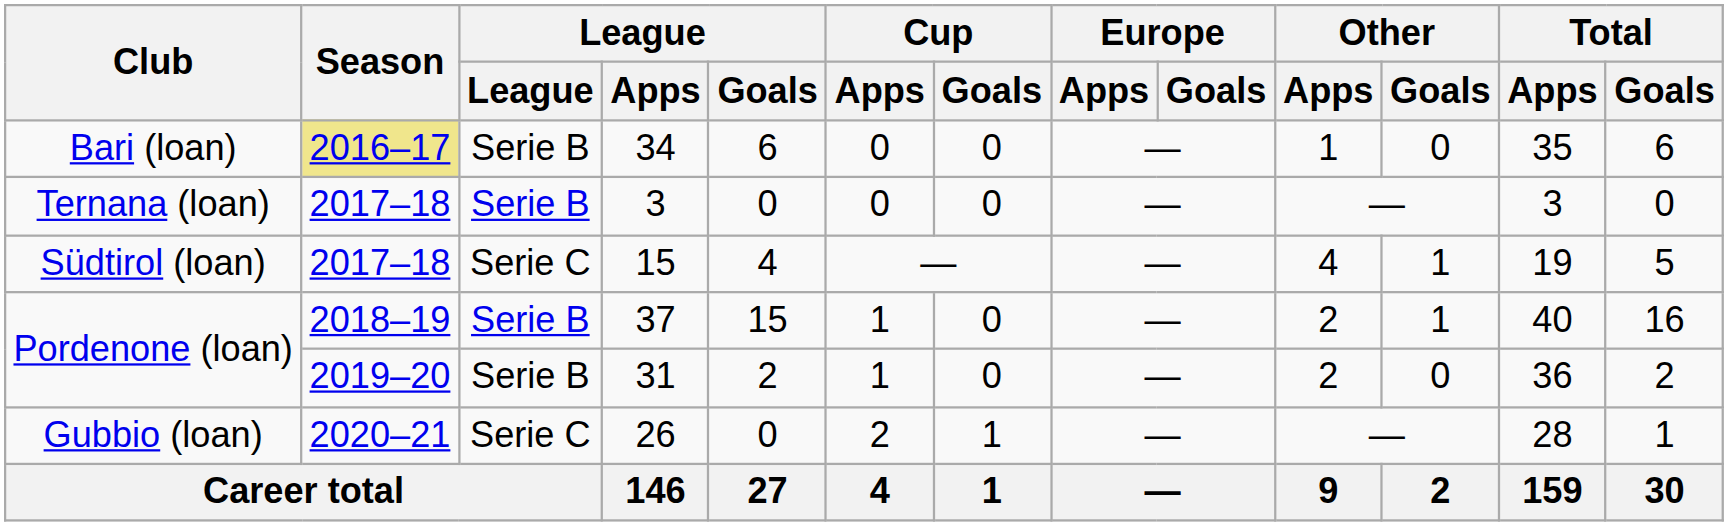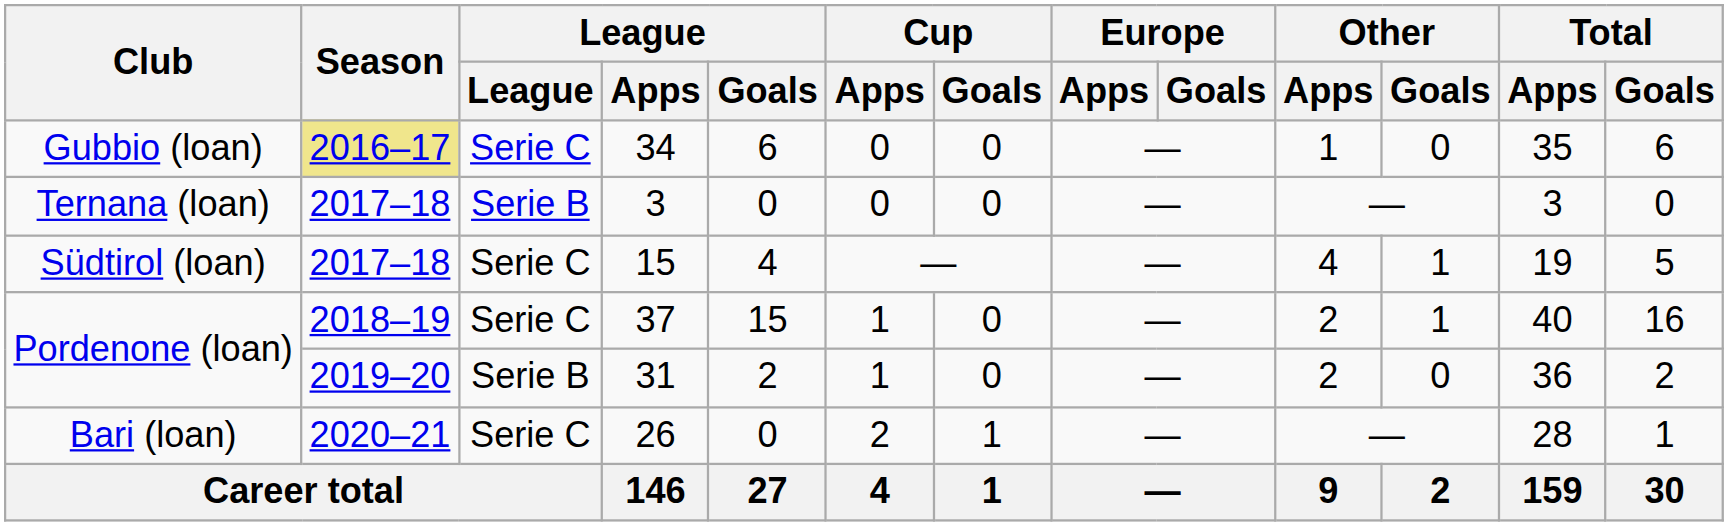34 | Club: Bari (loan) -> Gubbio (loan)
34 | League: Serie B -> Serie C
37 | League: Serie B -> Serie C
26 | Club: Gubbio (loan) -> Bari (loan)
